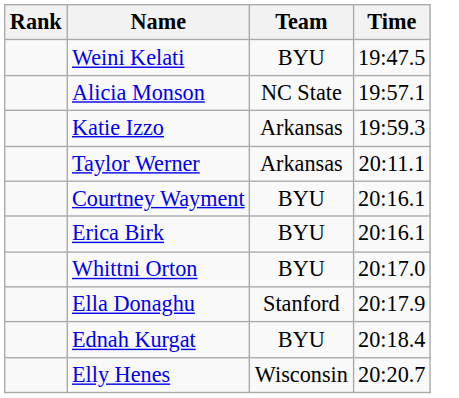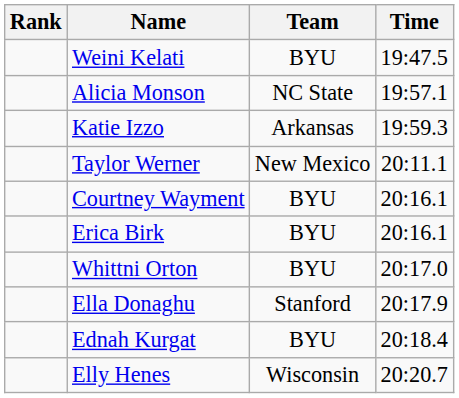Taylor Werner | Team: Arkansas -> New Mexico
